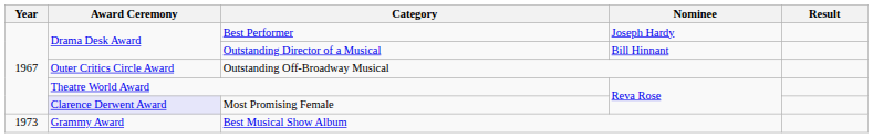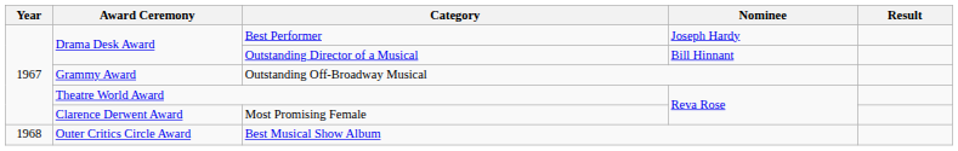Outstanding Off-Broadway Musical | Award Ceremony: Outer Critics Circle Award -> Grammy Award
Most Promising Female | Award Ceremony: lavender background -> no background
Best Musical Show Album | Year: 1973 -> 1968
Best Musical Show Album | Award Ceremony: Grammy Award -> Outer Critics Circle Award
